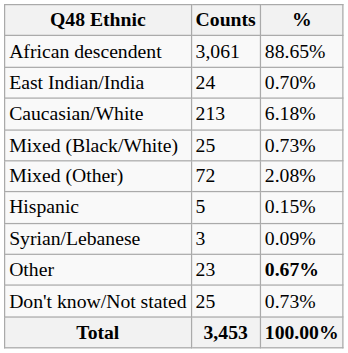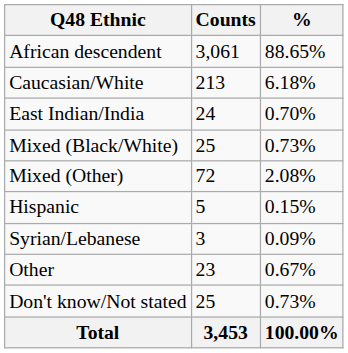rows swapped: Caucasian/White <-> East Indian/India
Other | %: bold -> normal
